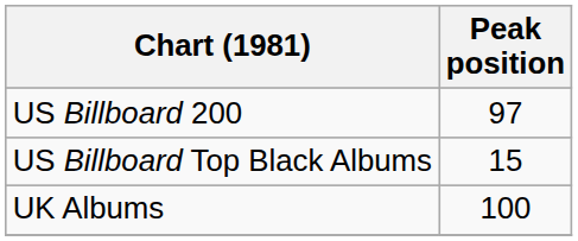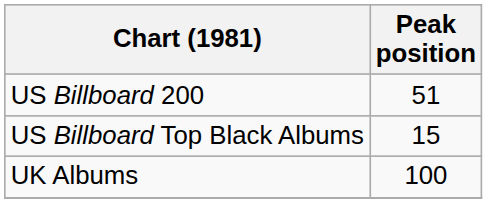US Billboard 200 | Peak position: 97 -> 51
